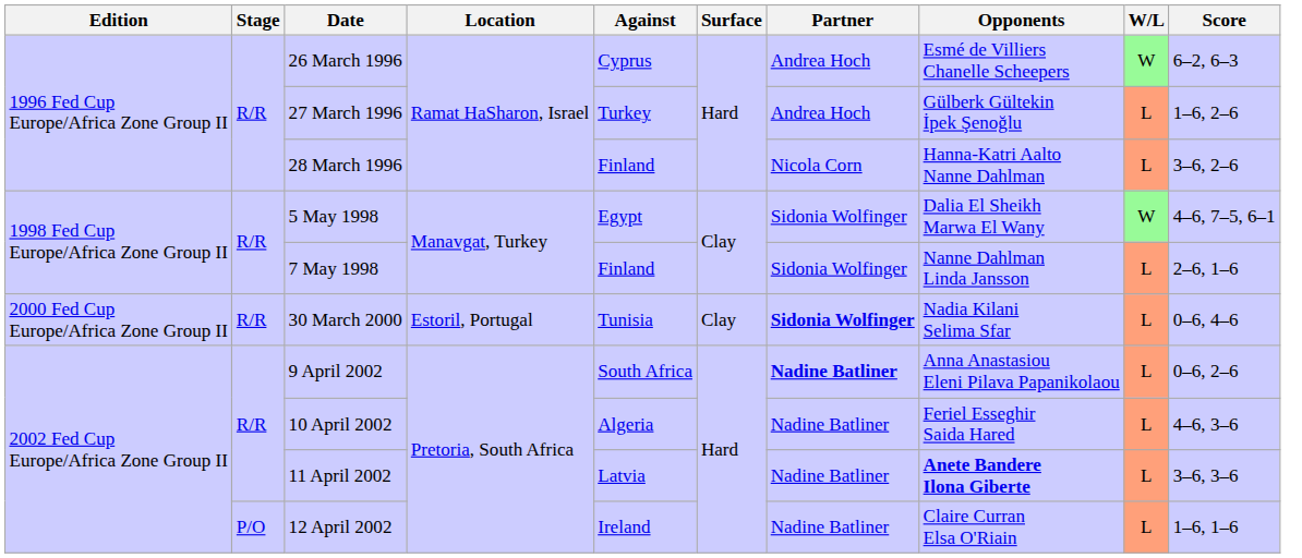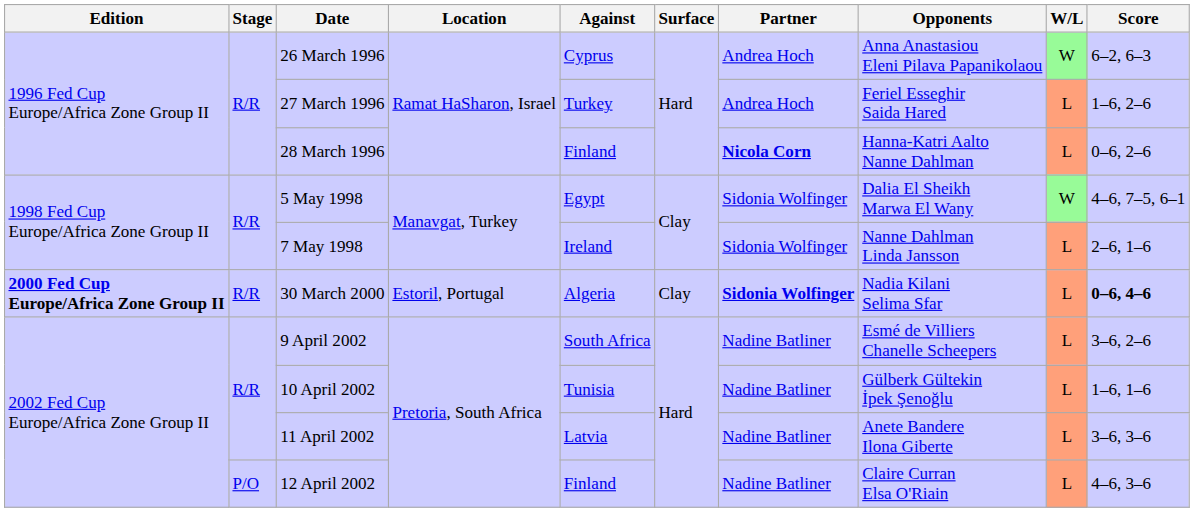26 March 1996 | Opponents: Esmé de Villiers Chanelle Scheepers -> Anna Anastasiou Eleni Pilava Papanikolaou
27 March 1996 | Opponents: Gülberk Gültekin İpek Şenoğlu -> Feriel Esseghir Saida Hared
28 March 1996 | Partner: normal -> bold
28 March 1996 | Score: 3–6, 2–6 -> 0–6, 2–6
7 May 1998 | Against: Finland -> Ireland
30 March 2000 | Edition: normal -> bold
30 March 2000 | Against: Tunisia -> Algeria
30 March 2000 | Score: normal -> bold
9 April 2002 | Partner: bold -> normal
9 April 2002 | Opponents: Anna Anastasiou Eleni Pilava Papanikolaou -> Esmé de Villiers Chanelle Scheepers
9 April 2002 | Score: 0–6, 2–6 -> 3–6, 2–6
10 April 2002 | Against: Algeria -> Tunisia
10 April 2002 | Opponents: Feriel Esseghir Saida Hared -> Gülberk Gültekin İpek Şenoğlu
10 April 2002 | Score: 4–6, 3–6 -> 1–6, 1–6
11 April 2002 | Opponents: bold -> normal
12 April 2002 | Against: Ireland -> Finland
12 April 2002 | Score: 1–6, 1–6 -> 4–6, 3–6
